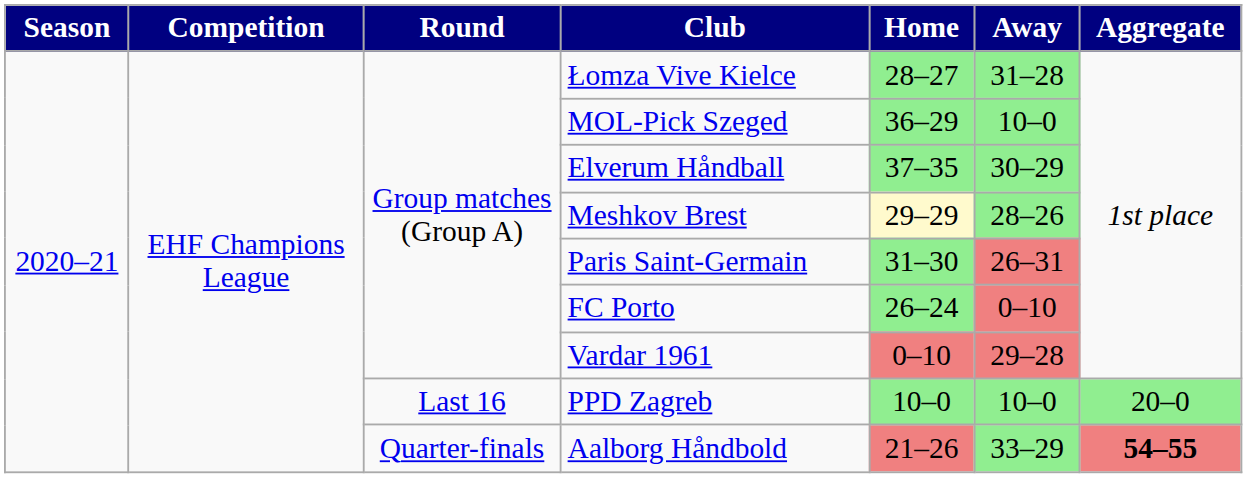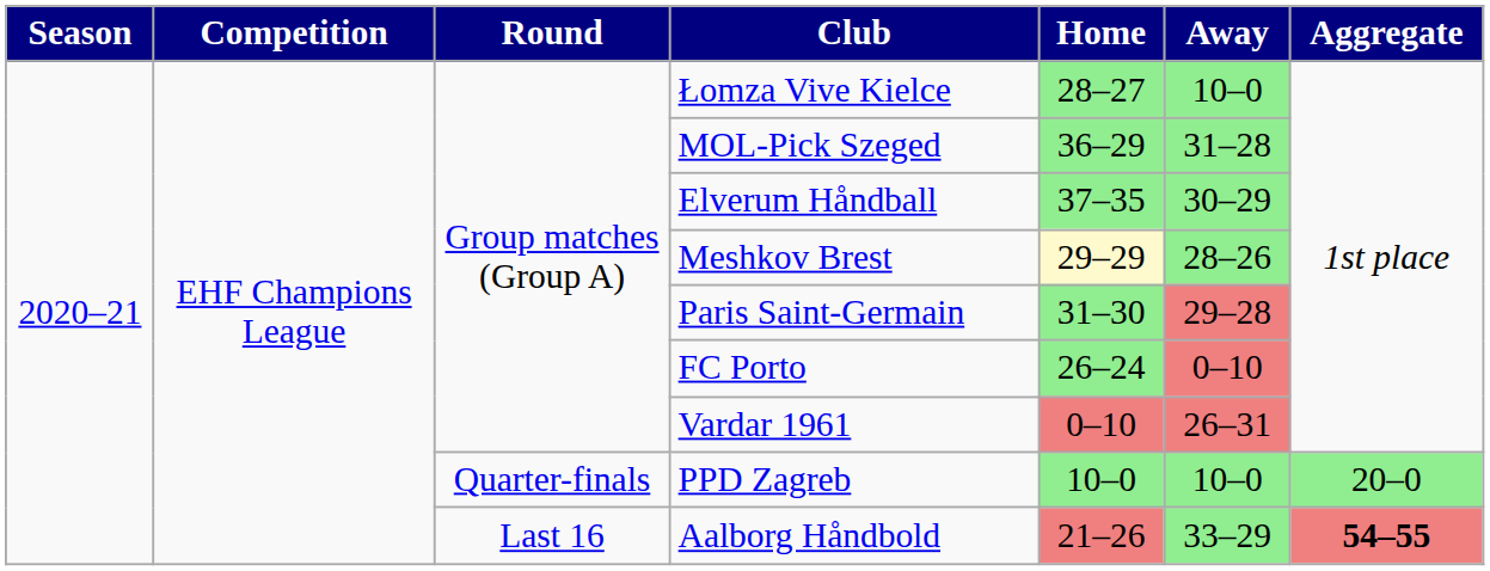Łomza Vive Kielce | Away: 31–28 -> 10–0
MOL-Pick Szeged | Away: 10–0 -> 31–28
Paris Saint-Germain | Away: 26–31 -> 29–28
Vardar 1961 | Away: 29–28 -> 26–31
PPD Zagreb | Round: Last 16 -> Quarter-finals
Aalborg Håndbold | Round: Quarter-finals -> Last 16
